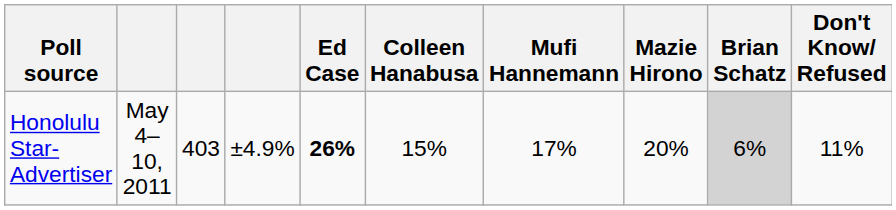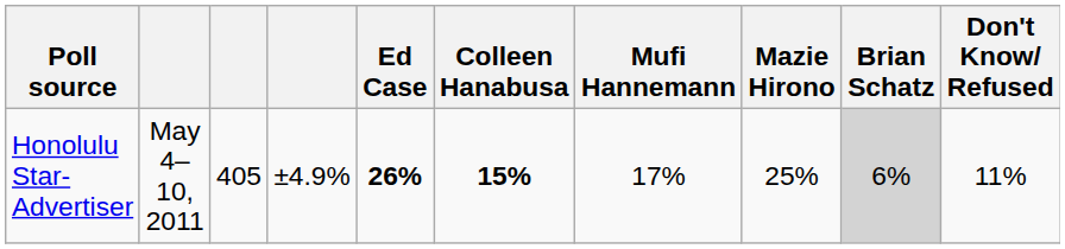Honolulu Star-Advertiser | column 3: 403 -> 405
Honolulu Star-Advertiser | Colleen Hanabusa: normal -> bold
Honolulu Star-Advertiser | Mazie Hirono: 20% -> 25%
